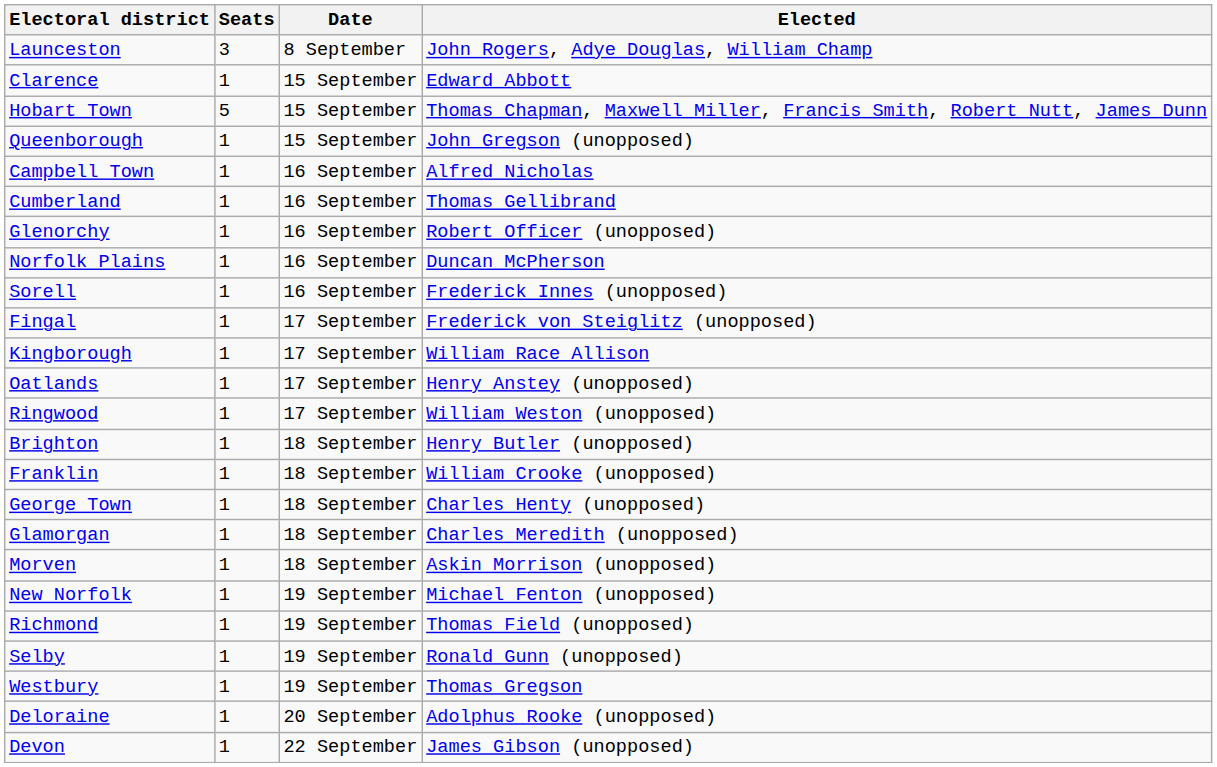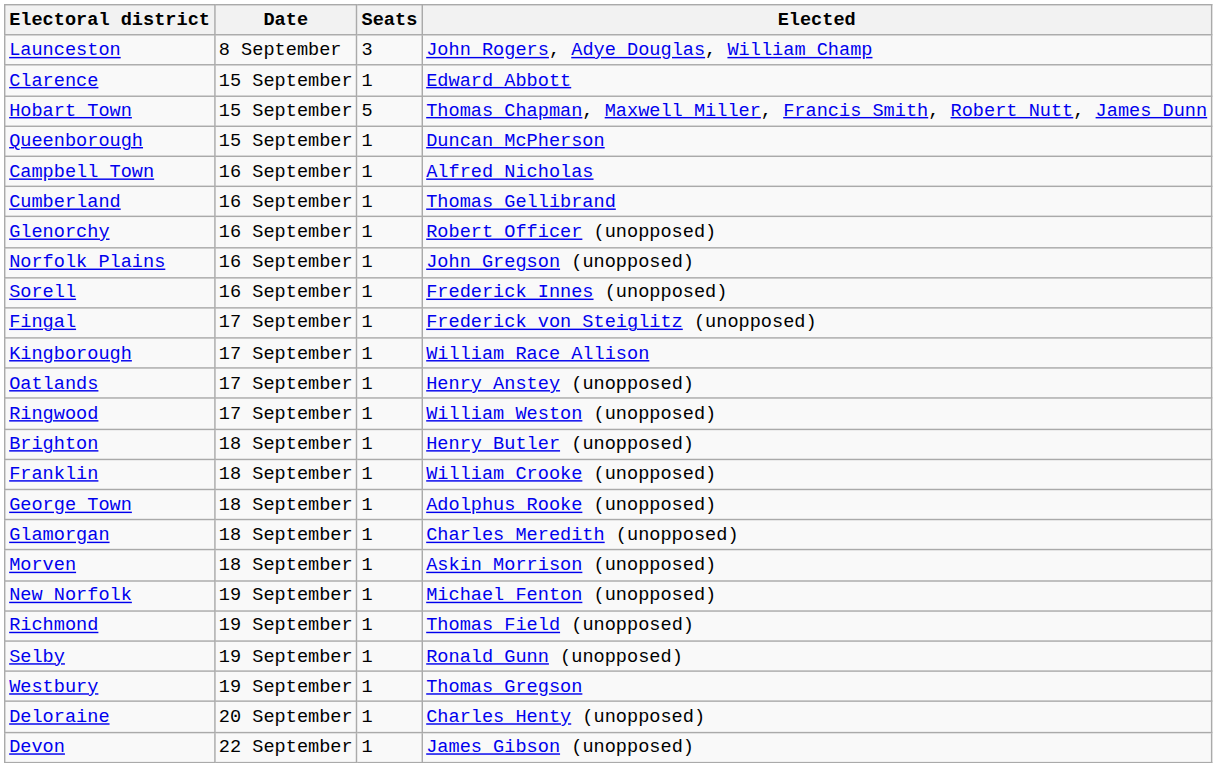columns swapped: Seats <-> Date
Queenborough | Elected: John Gregson (unopposed) -> Duncan McPherson
Norfolk Plains | Elected: Duncan McPherson -> John Gregson (unopposed)
George Town | Elected: Charles Henty (unopposed) -> Adolphus Rooke (unopposed)
Deloraine | Elected: Adolphus Rooke (unopposed) -> Charles Henty (unopposed)
